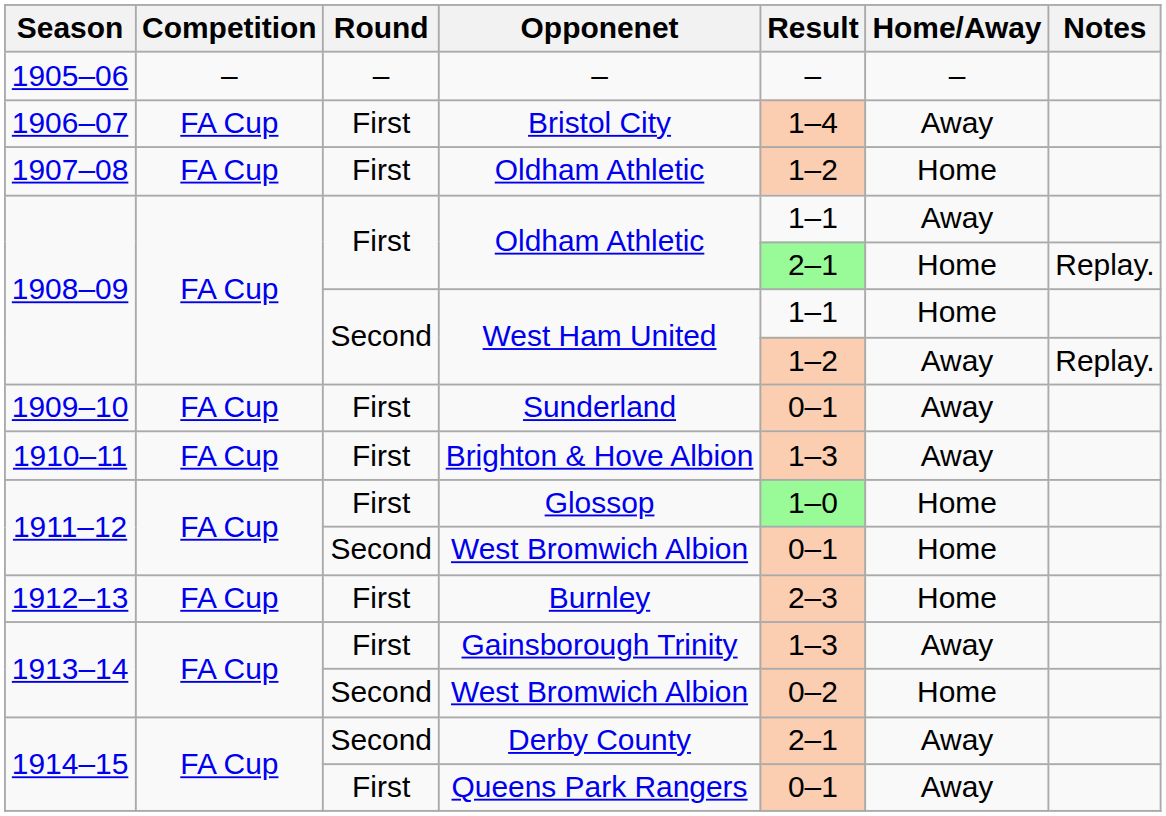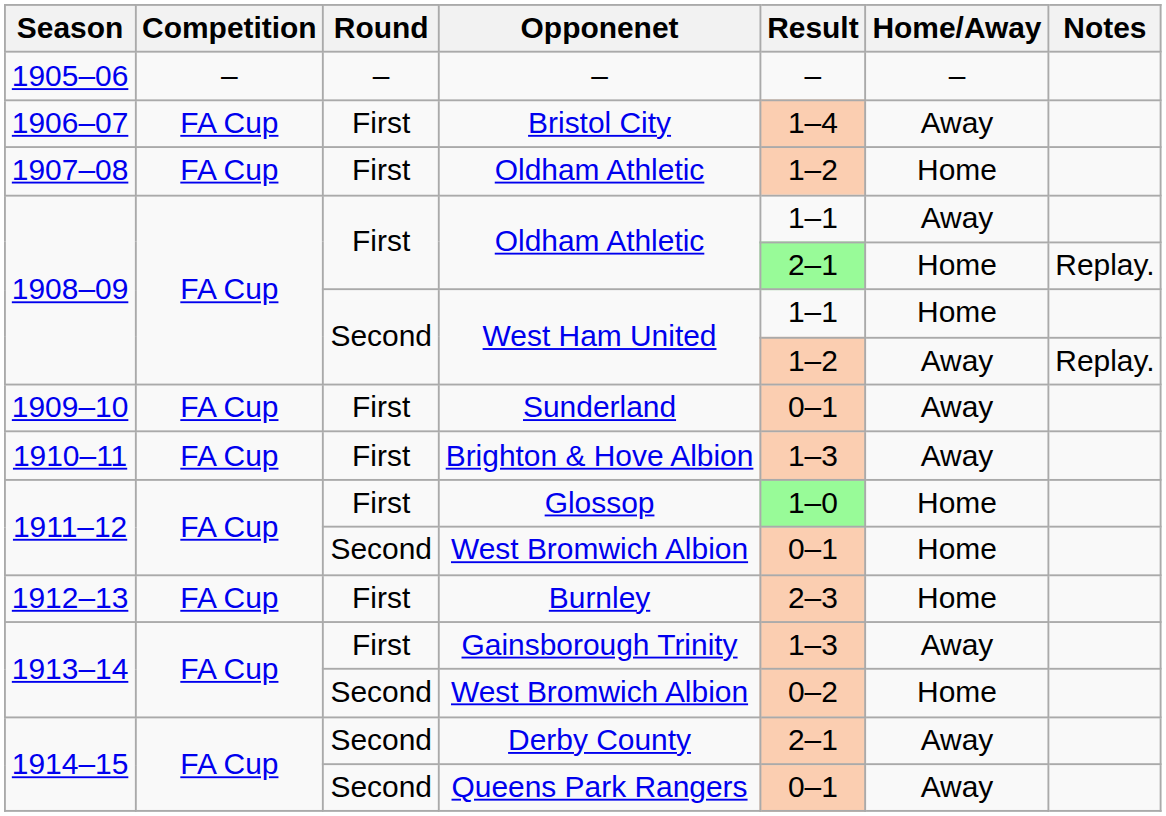Queens Park Rangers | Round: First -> Second
